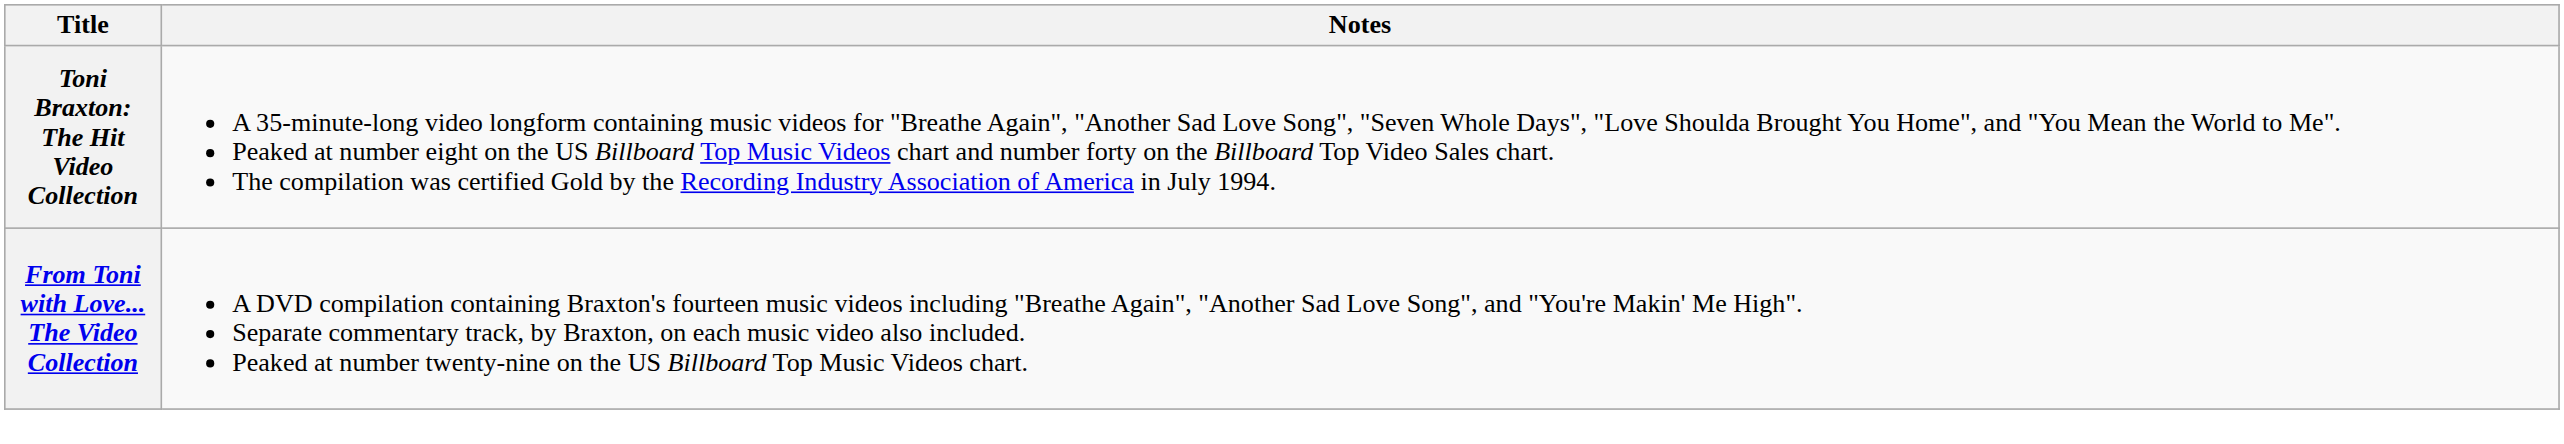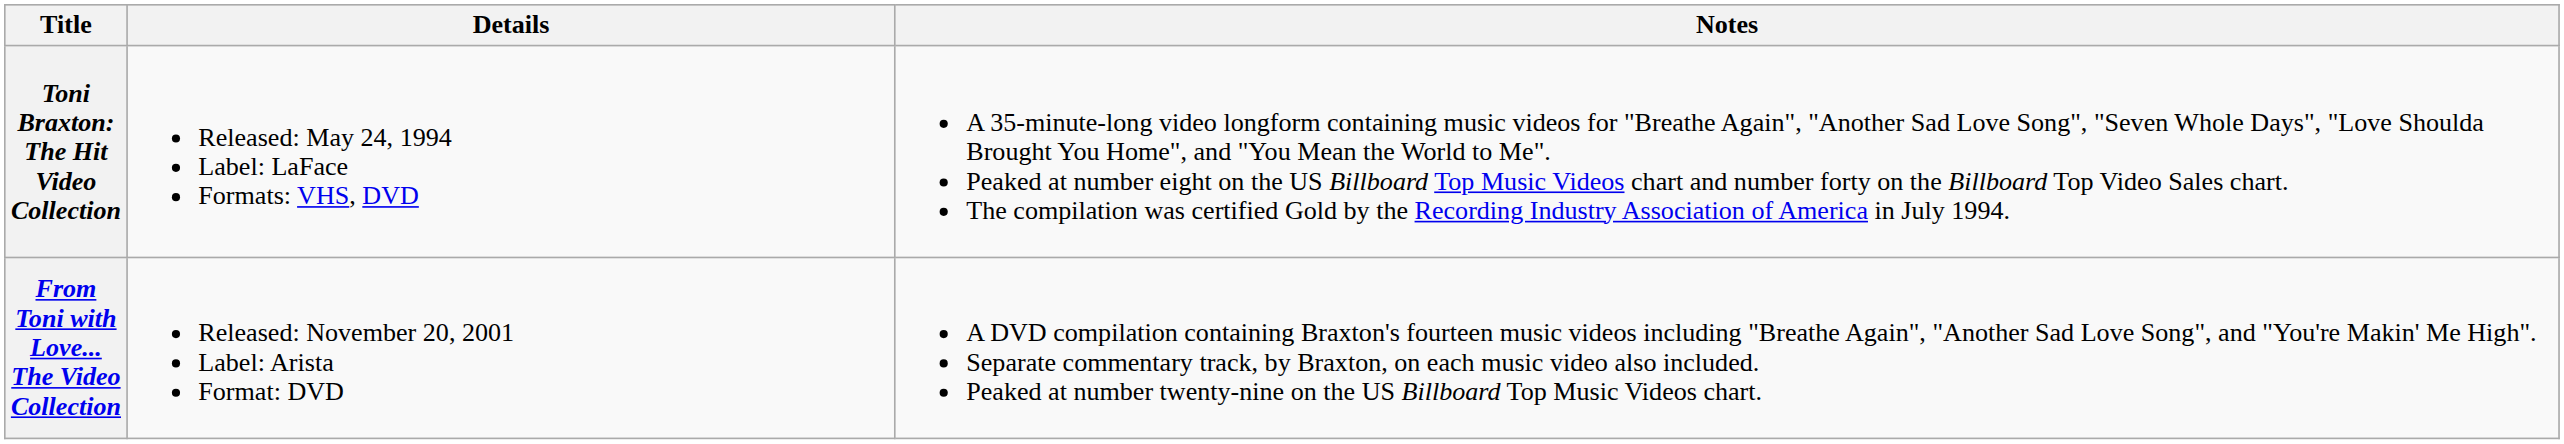+ column: Details | Released: May 24, 1994 Label: LaFace Formats: VHS, DVD | Released: November 20, 2001 Label: Arista Format: DVD
